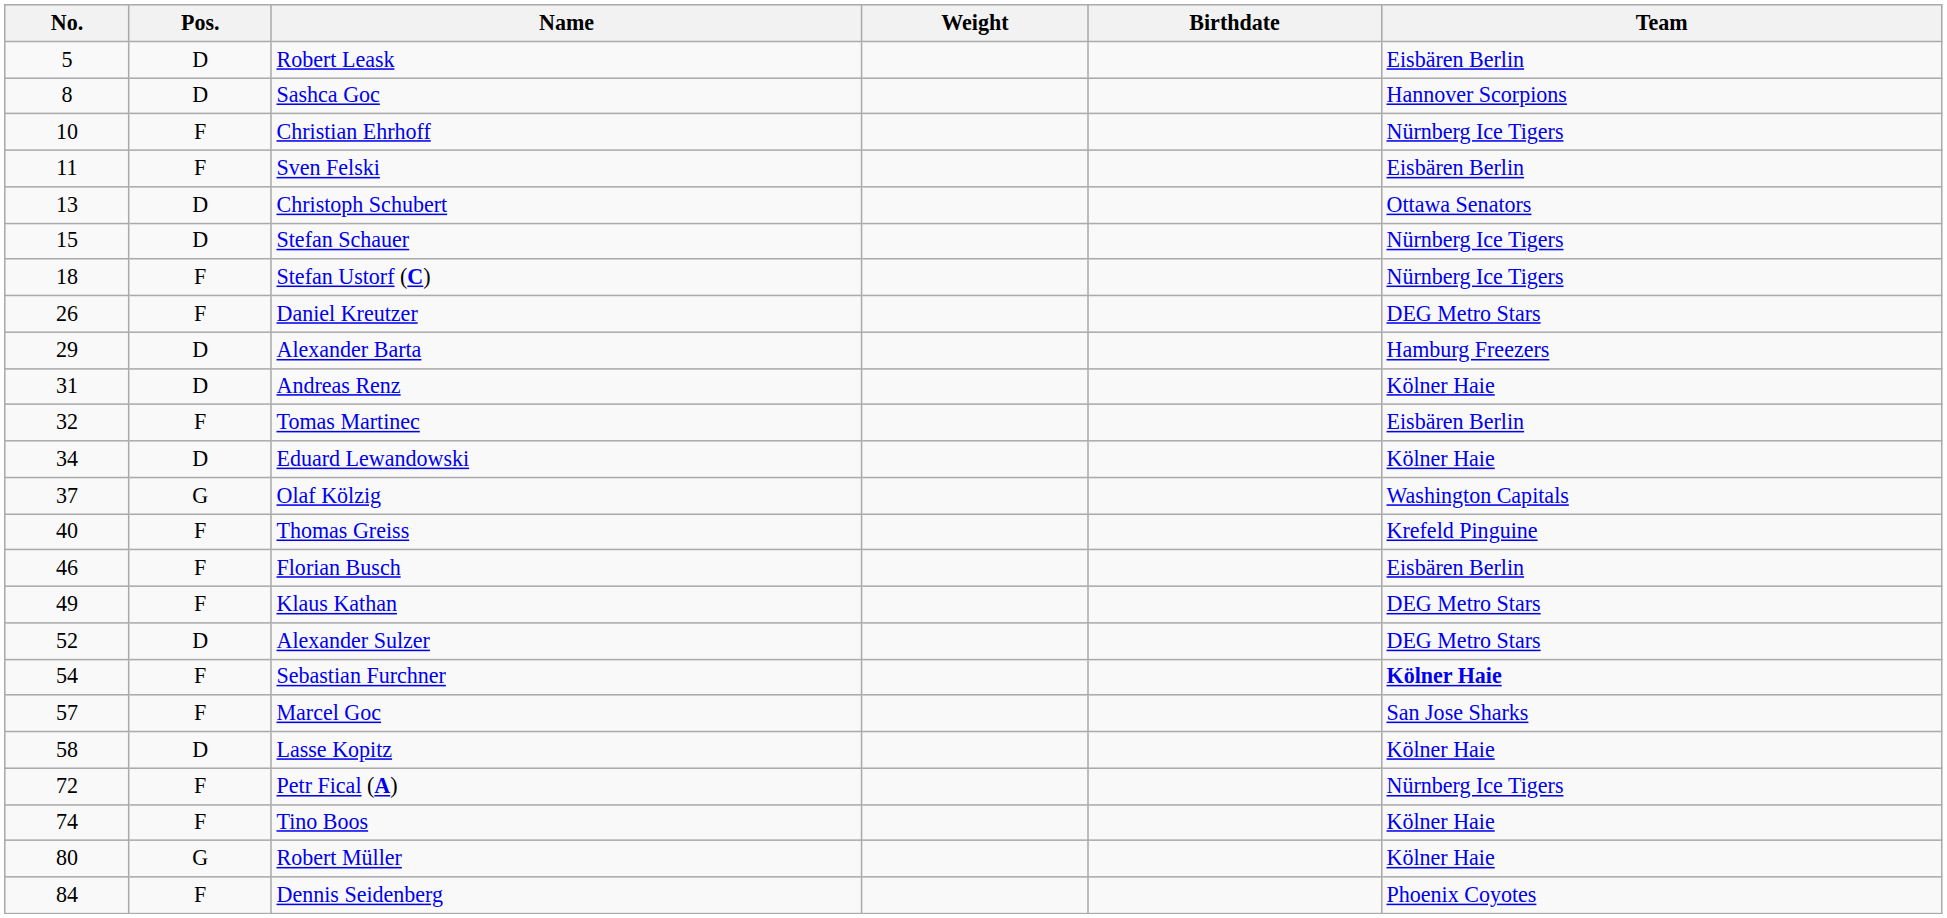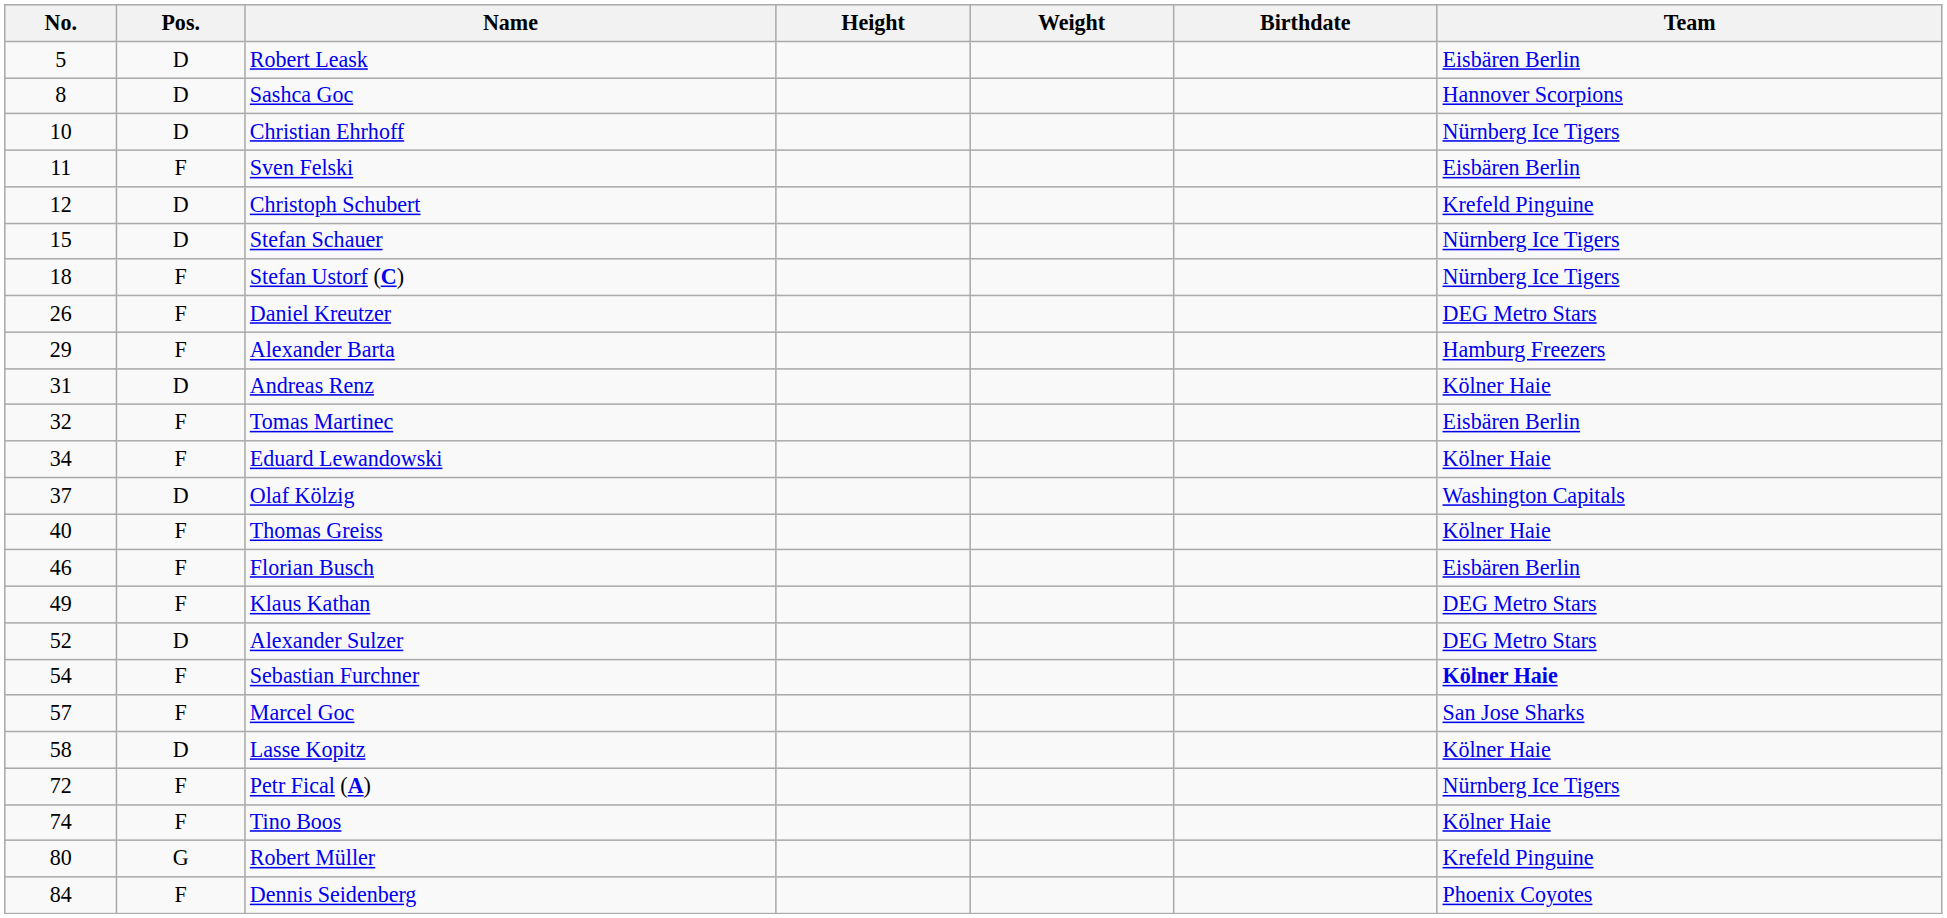+ column: Height
Christian Ehrhoff | Pos.: F -> D
Christoph Schubert | No.: 13 -> 12
Christoph Schubert | Team: Ottawa Senators -> Krefeld Pinguine
Alexander Barta | Pos.: D -> F
Eduard Lewandowski | Pos.: D -> F
Olaf Kölzig | Pos.: G -> D
Thomas Greiss | Team: Krefeld Pinguine -> Kölner Haie
Robert Müller | Team: Kölner Haie -> Krefeld Pinguine
